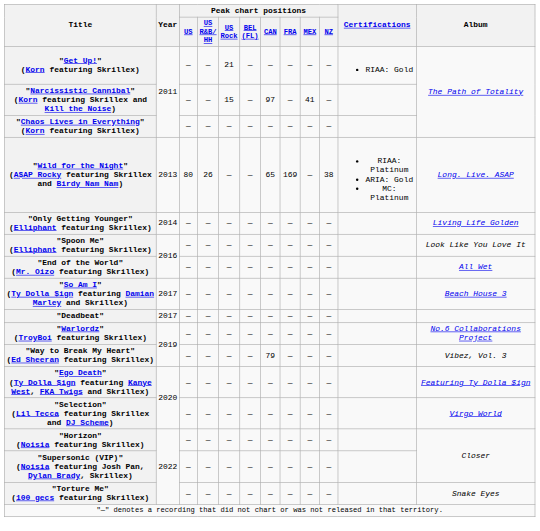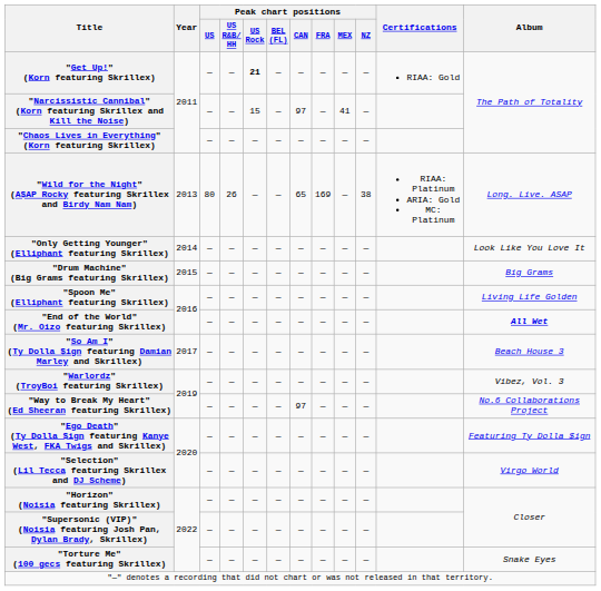"Get Up!" (Korn featuring Skrillex) | Peak chart positions / US Rock: normal -> bold
"Only Getting Younger" (Elliphant featuring Skrillex) | Album: Living Life Golden -> Look Like You Love It
+ row: "Drum Machine" (Big Grams featuring Skrillex) | 2015 | — | — | — | — | — | — | — | — | Big Grams
"Spoon Me" (Elliphant featuring Skrillex) | Album: Look Like You Love It -> Living Life Golden
"End of the World" (Mr. Oizo featuring Skrillex) | Album: normal -> bold
- row: "Deadbeat" | 2017 | — | — | — | — | — | — | — | —
"Warlordz" (TroyBoi featuring Skrillex) | Album: No.6 Collaborations Project -> Vibez, Vol. 3
"Way to Break My Heart" (Ed Sheeran featuring Skrillex) | Peak chart positions / CAN: 79 -> 97
"Way to Break My Heart" (Ed Sheeran featuring Skrillex) | Album: Vibez, Vol. 3 -> No.6 Collaborations Project
